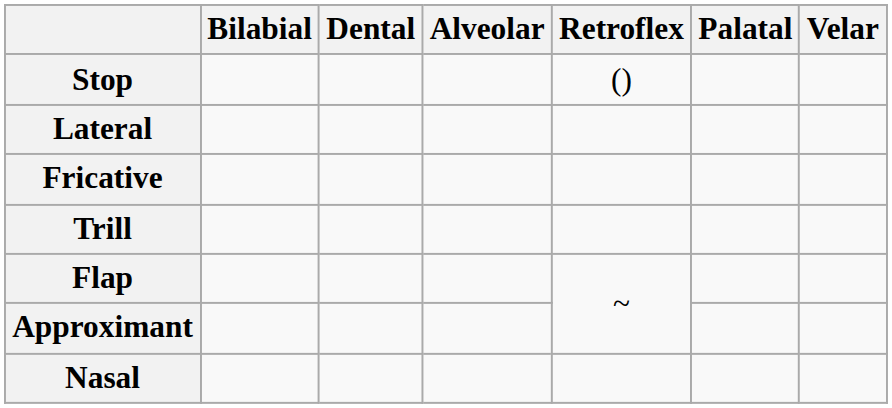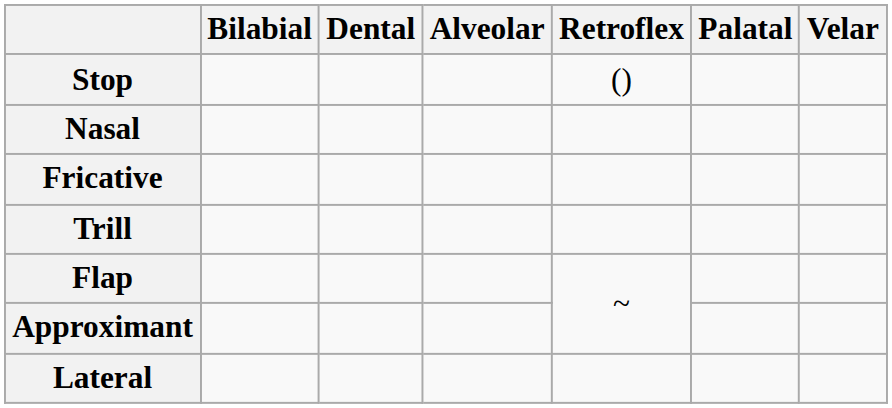rows swapped: Nasal <-> Lateral
